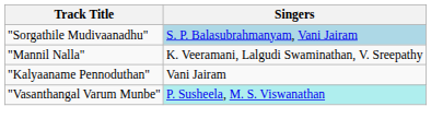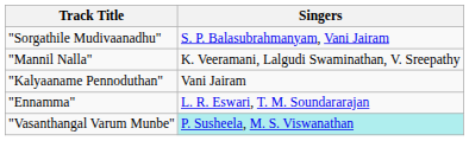"Sorgathile Mudivaanadhu" | Singers: lightblue background -> no background
+ row: "Ennamma" | L. R. Eswari, T. M. Soundararajan
